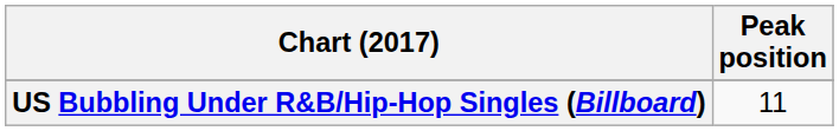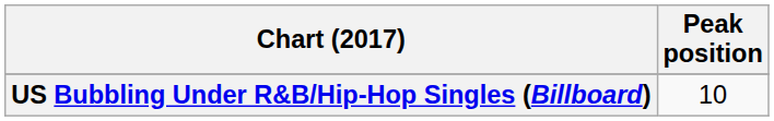US Bubbling Under R&B/Hip-Hop Singles (Billboard) | Peak position: 11 -> 10
